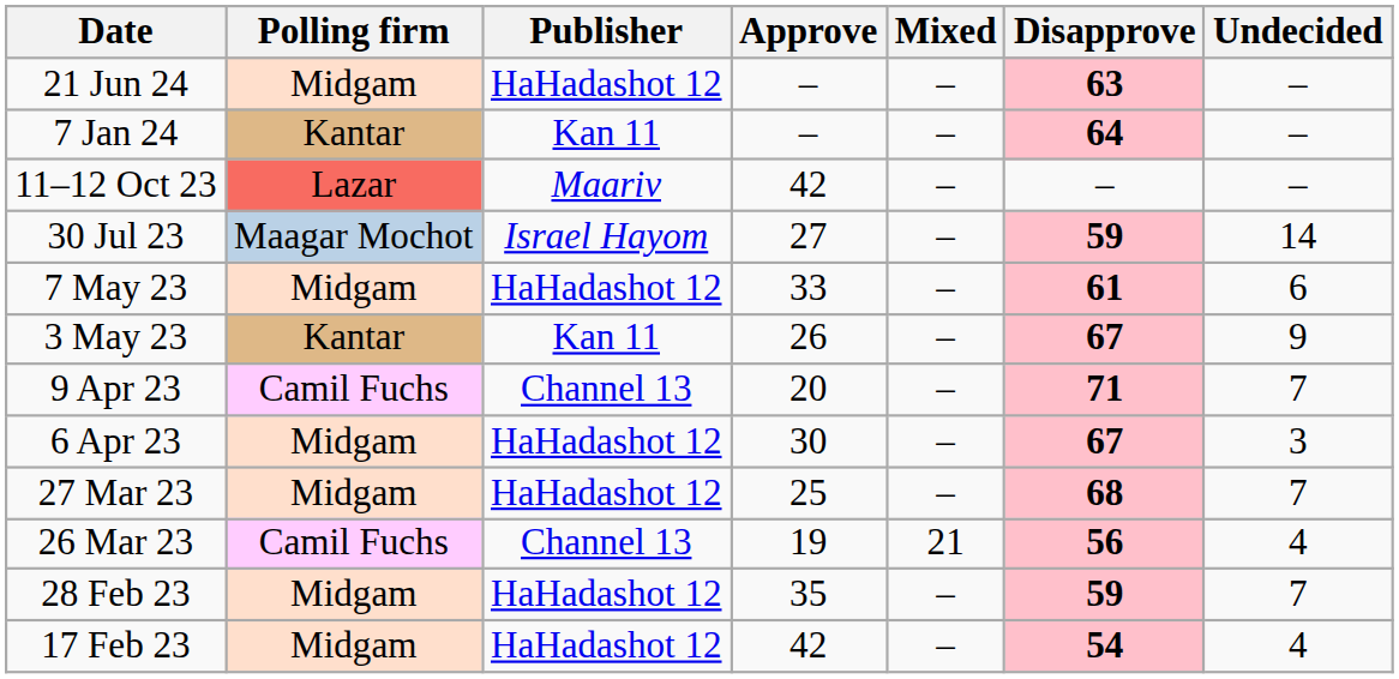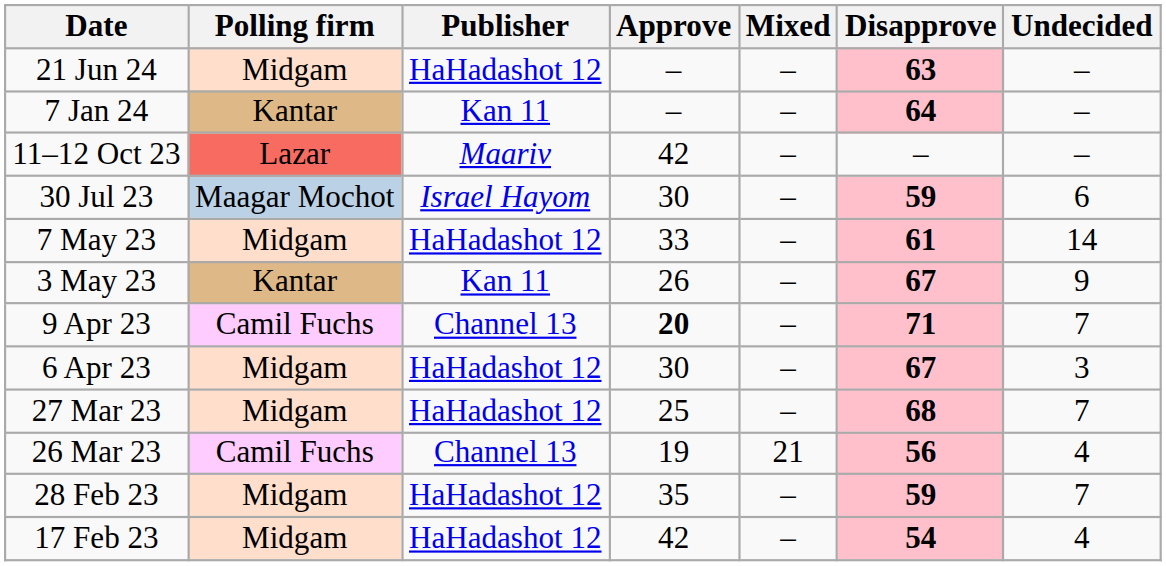30 Jul 23 | Approve: 27 -> 30
30 Jul 23 | Undecided: 14 -> 6
7 May 23 | Undecided: 6 -> 14
9 Apr 23 | Approve: normal -> bold
